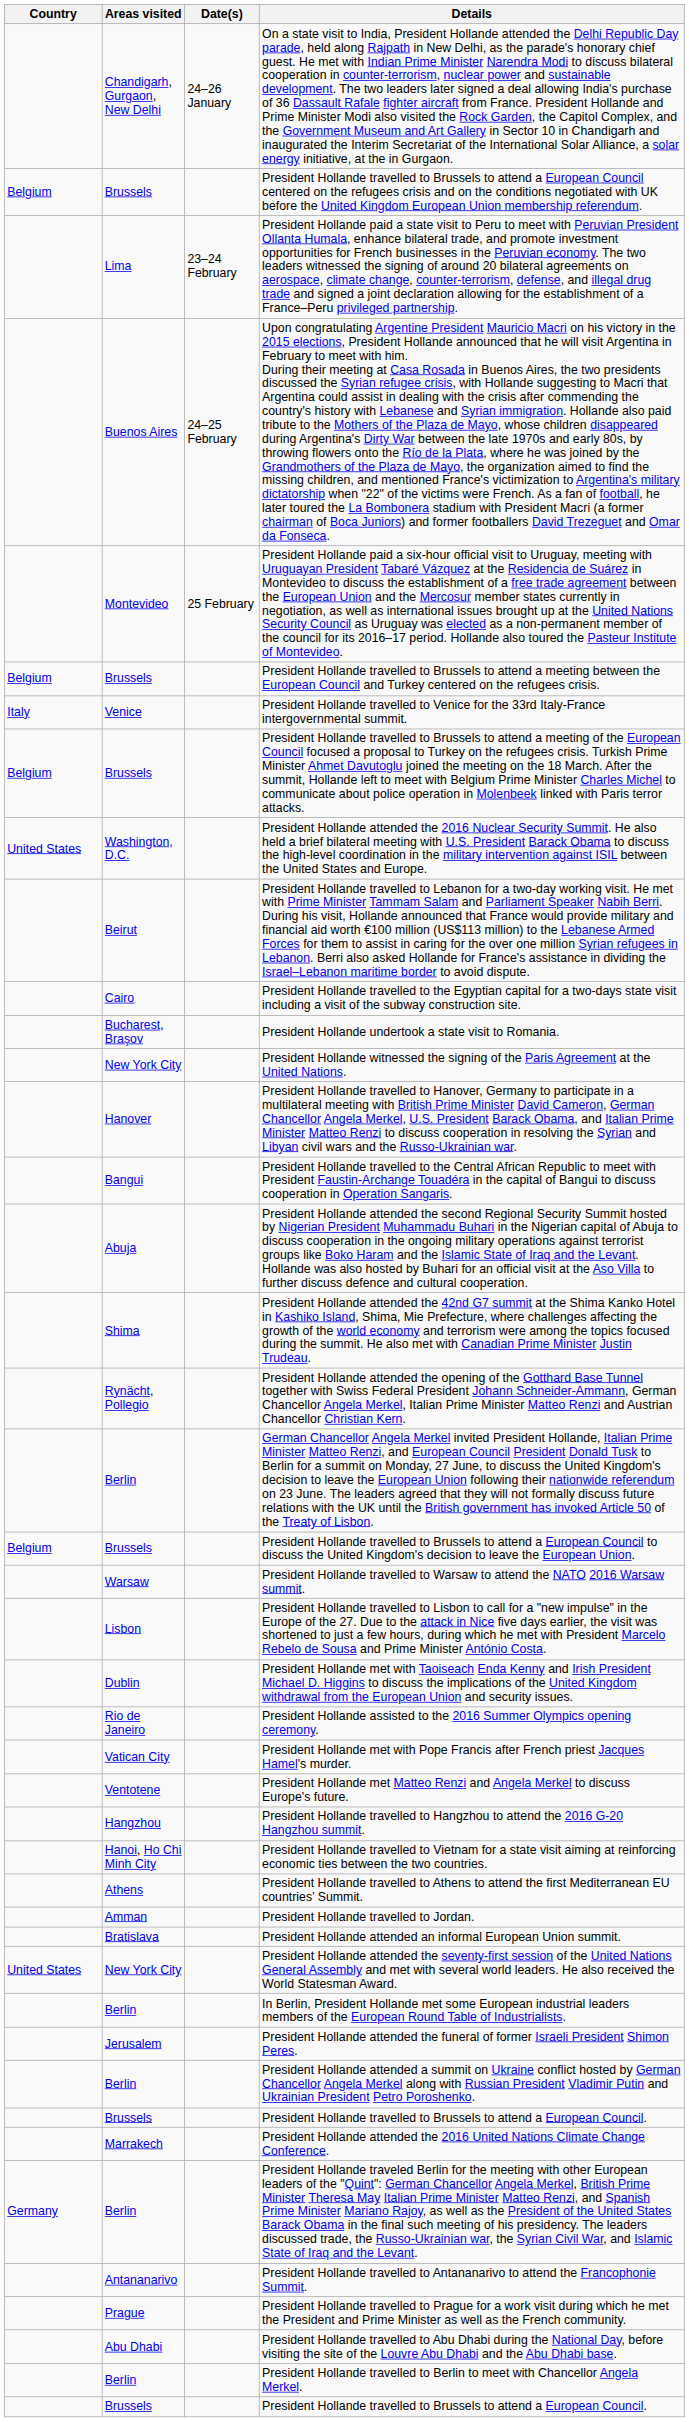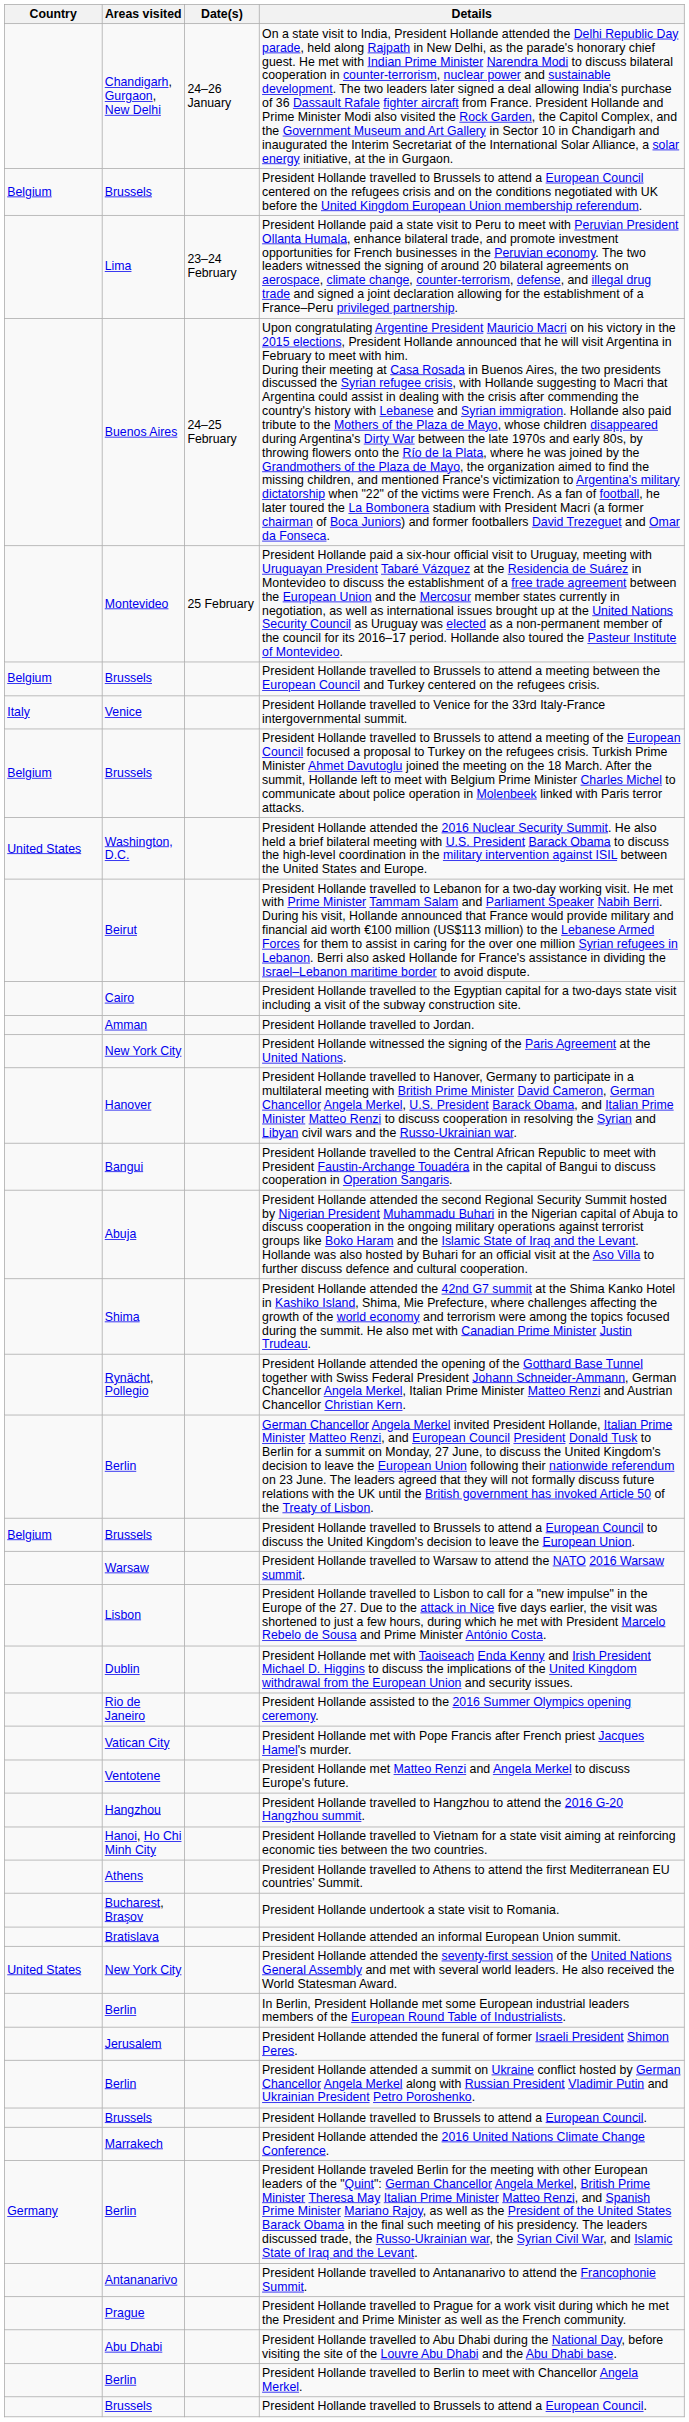rows swapped: President Hollande travelled to Jordan. <-> President Hollande undertook a state visit to Romania.
